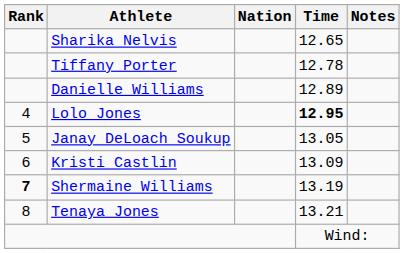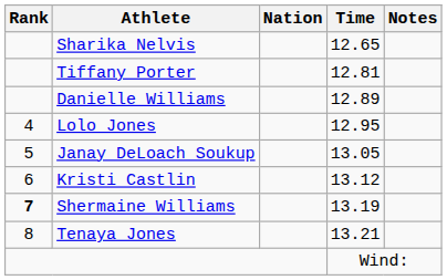Tiffany Porter | Time: 12.78 -> 12.81
Lolo Jones | Time: bold -> normal
Kristi Castlin | Time: 13.09 -> 13.12
